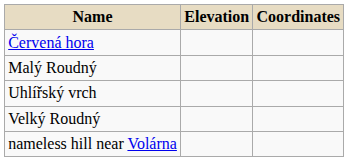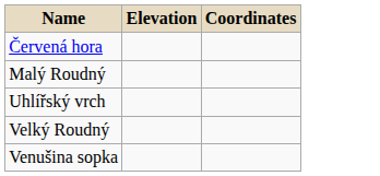+ row: Venušina sopka
- row: nameless hill near Volárna
